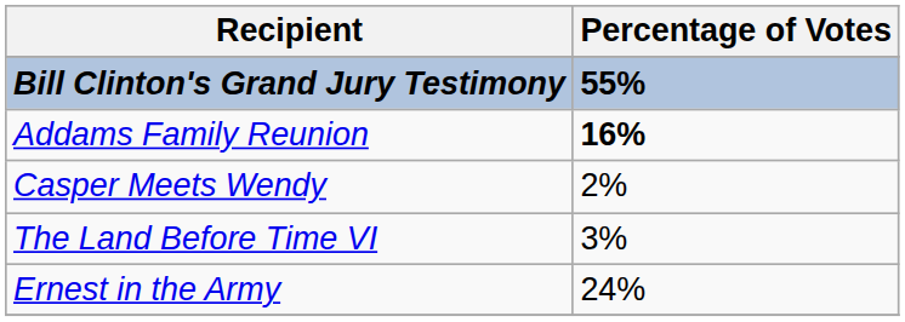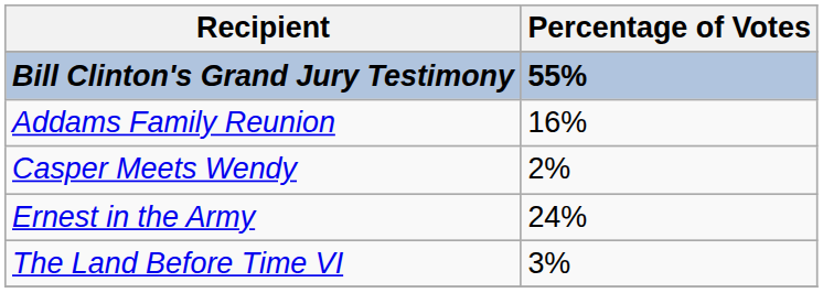Addams Family Reunion | Percentage of Votes: bold -> normal
rows swapped: Ernest in the Army <-> The Land Before Time VI
